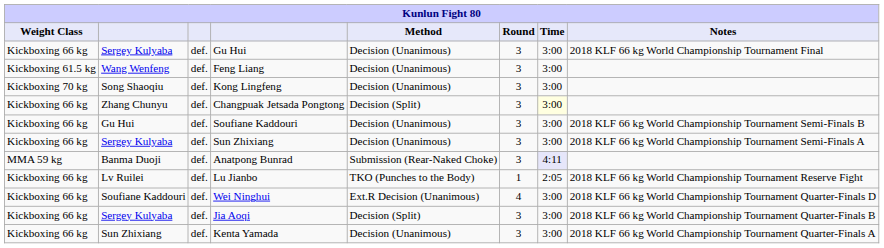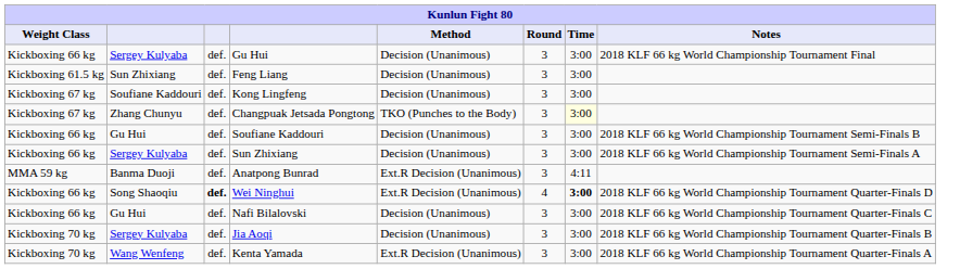Feng Liang | column 2: Wang Wenfeng -> Sun Zhixiang
Kong Lingfeng | Weight Class: Kickboxing 70 kg -> Kickboxing 67 kg
Kong Lingfeng | column 2: Song Shaoqiu -> Soufiane Kaddouri
Changpuak Jetsada Pongtong | Weight Class: Kickboxing 66 kg -> Kickboxing 67 kg
Changpuak Jetsada Pongtong | Method: Decision (Split) -> TKO (Punches to the Body)
Anatpong Bunrad | Method: Submission (Rear-Naked Choke) -> Ext.R Decision (Unanimous)
Anatpong Bunrad | Time: lavender background -> no background
- row: Kickboxing 66 kg | Lv Ruilei | def. | Lu Jianbo | TKO (Punches to the Body) | 1 | 2:05 | 2018 KLF 66 kg World Championship Tournament Reserve Fight
Wei Ninghui | column 2: Soufiane Kaddouri -> Song Shaoqiu
Wei Ninghui | column 3: normal -> bold
Wei Ninghui | Time: normal -> bold
+ row: Kickboxing 66 kg | Gu Hui | def. | Nafi Bilalovski | Decision (Unanimous) | 3 | 3:00 | 2018 KLF 66 kg World Championship Tournament Quarter-Finals C
Jia Aoqi | Weight Class: Kickboxing 66 kg -> Kickboxing 70 kg
Jia Aoqi | Method: Decision (Split) -> Decision (Unanimous)
Kenta Yamada | Weight Class: Kickboxing 66 kg -> Kickboxing 70 kg
Kenta Yamada | column 2: Sun Zhixiang -> Wang Wenfeng
Kenta Yamada | Method: Decision (Unanimous) -> Ext.R Decision (Unanimous)
